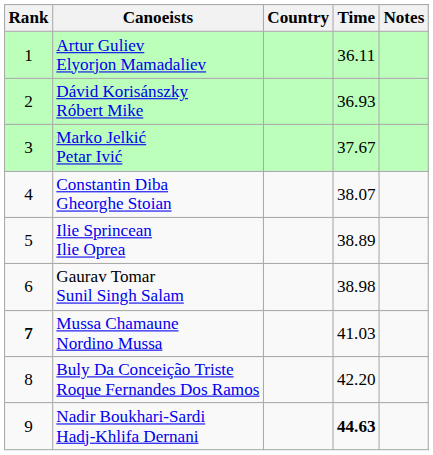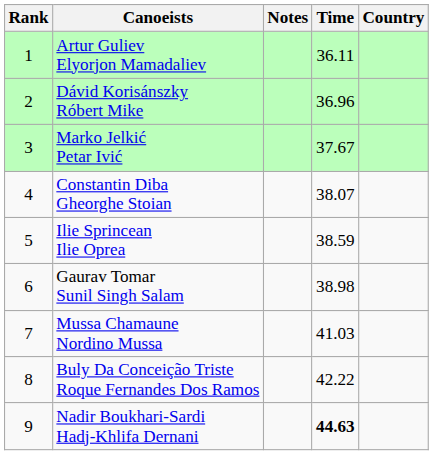columns swapped: Country <-> Notes
Dávid Korisánszky Róbert Mike | Time: 36.93 -> 36.96
Ilie Sprincean Ilie Oprea | Time: 38.89 -> 38.59
Mussa Chamaune Nordino Mussa | Rank: bold -> normal
Buly Da Conceição Triste Roque Fernandes Dos Ramos | Time: 42.20 -> 42.22
